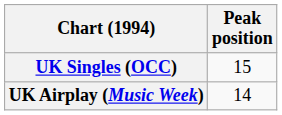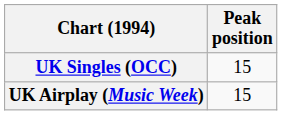UK Airplay (Music Week) | Peak position: 14 -> 15
